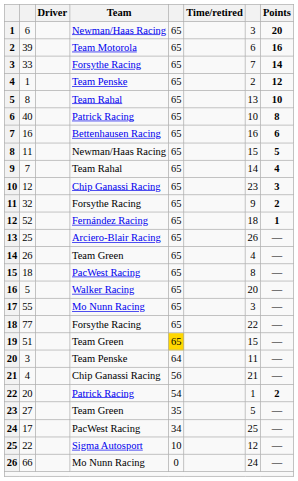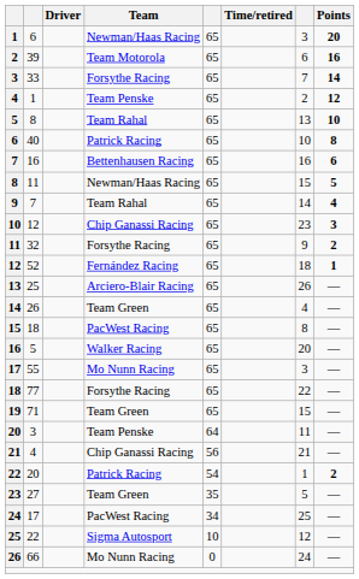19 | column 2: 51 -> 71
19 | column 5: gold background -> no background
